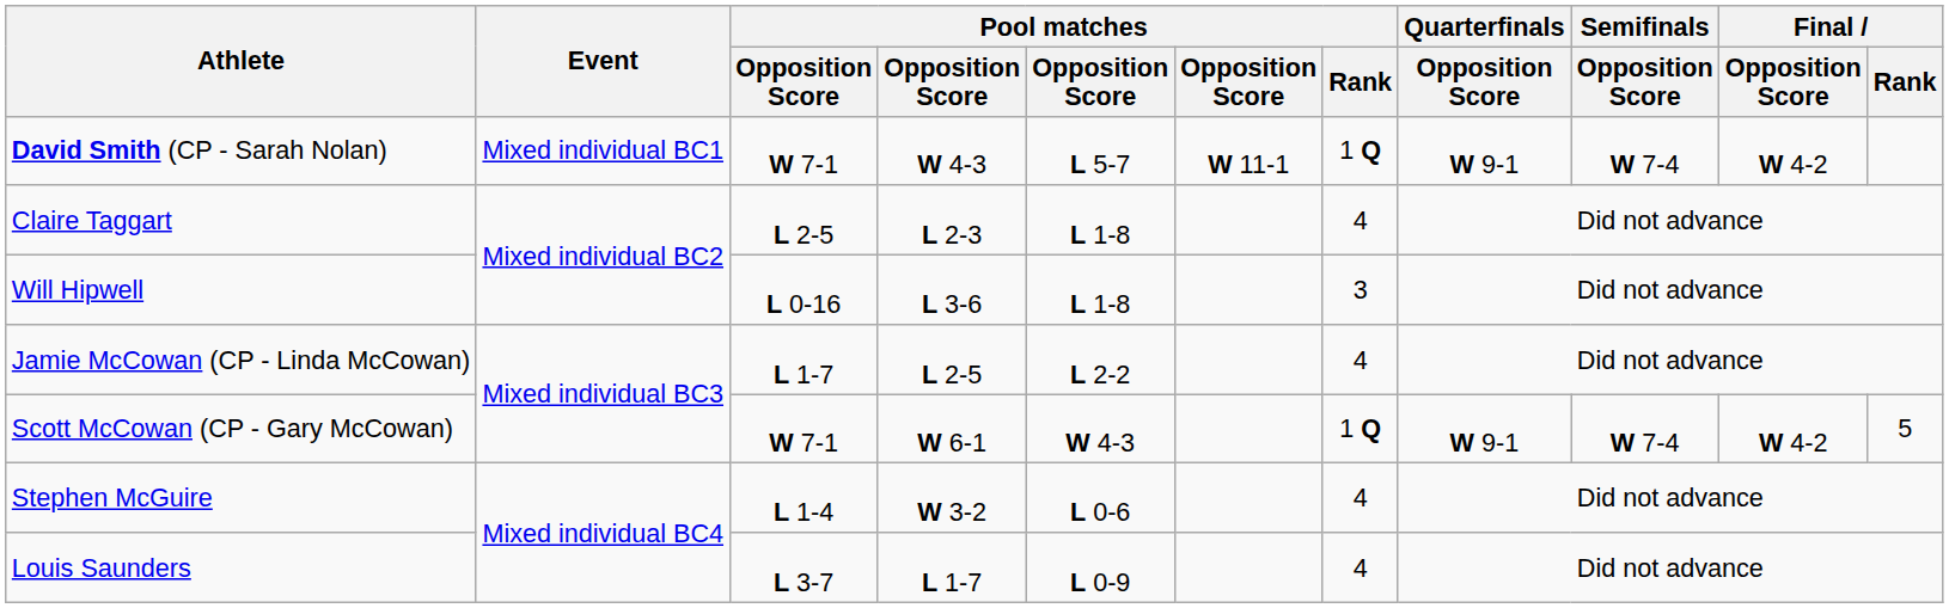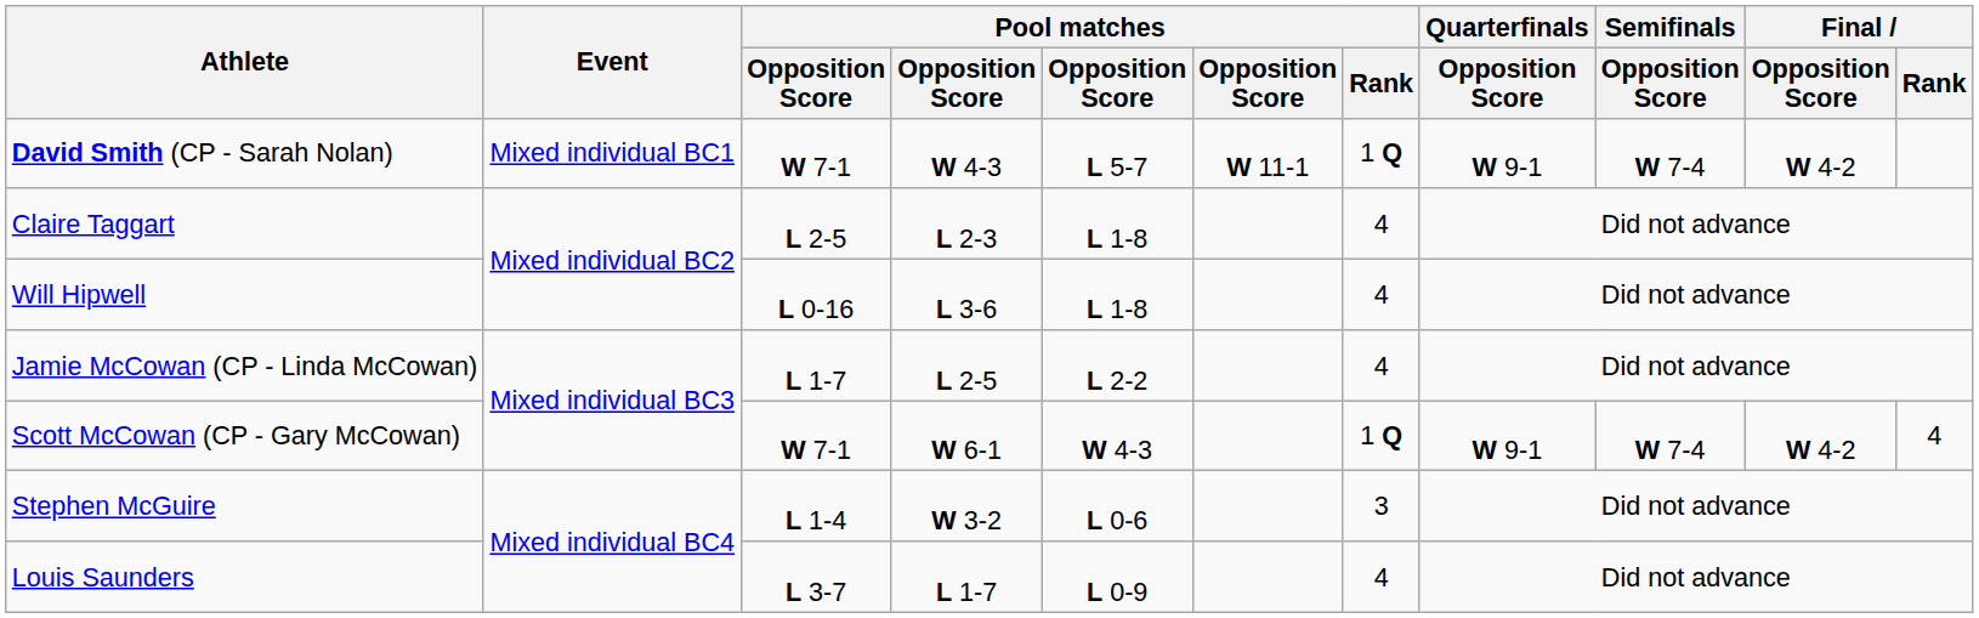Will Hipwell | Pool matches / Rank: 3 -> 4
Scott McCowan (CP - Gary McCowan) | Final / Rank: 5 -> 4
Stephen McGuire | Pool matches / Rank: 4 -> 3
